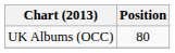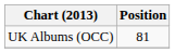UK Albums (OCC) | Position: 80 -> 81
